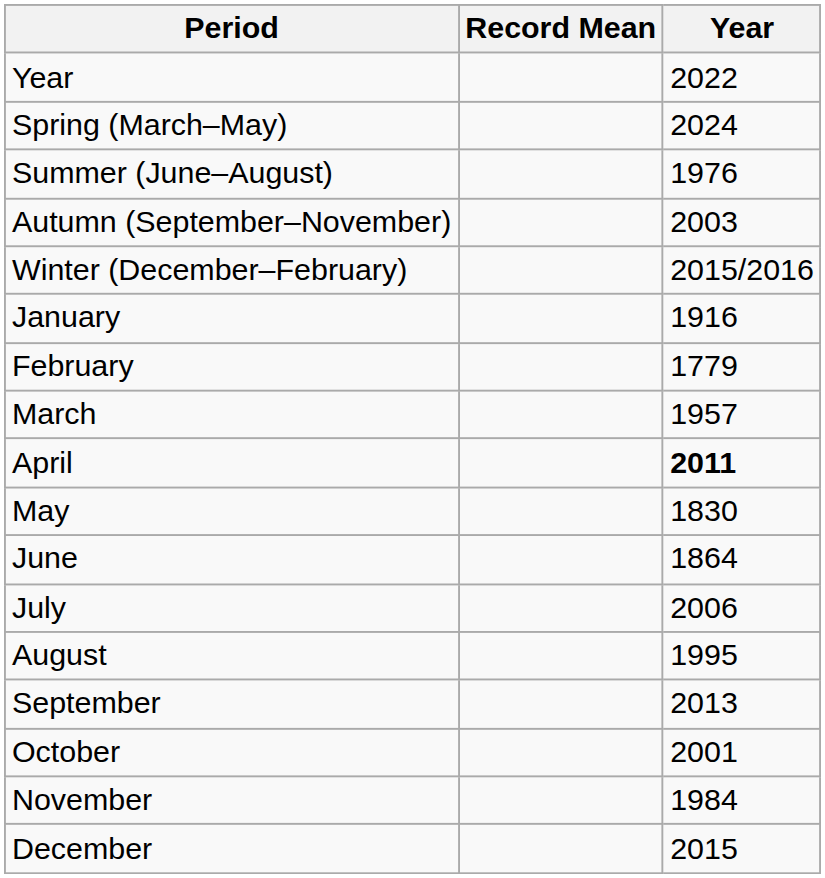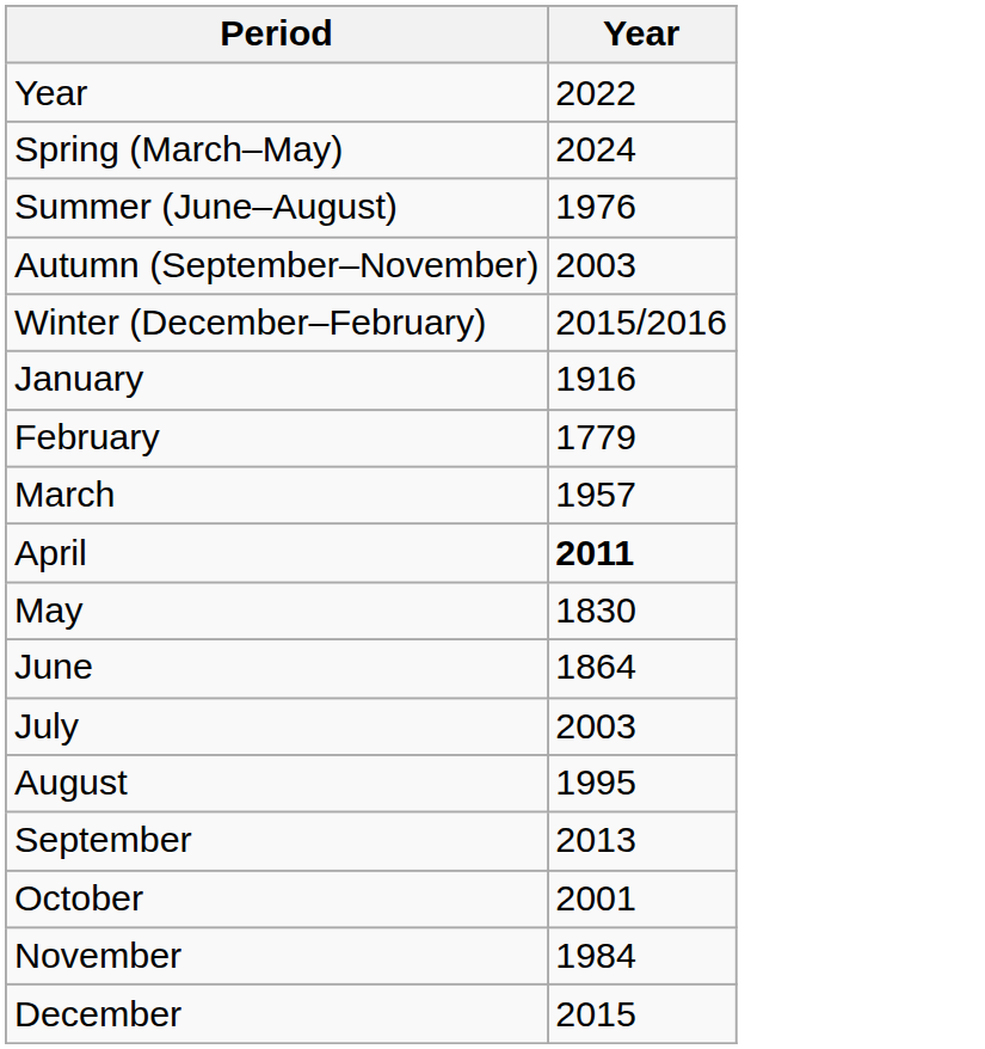- column: Record Mean
July | Year: 2006 -> 2003
